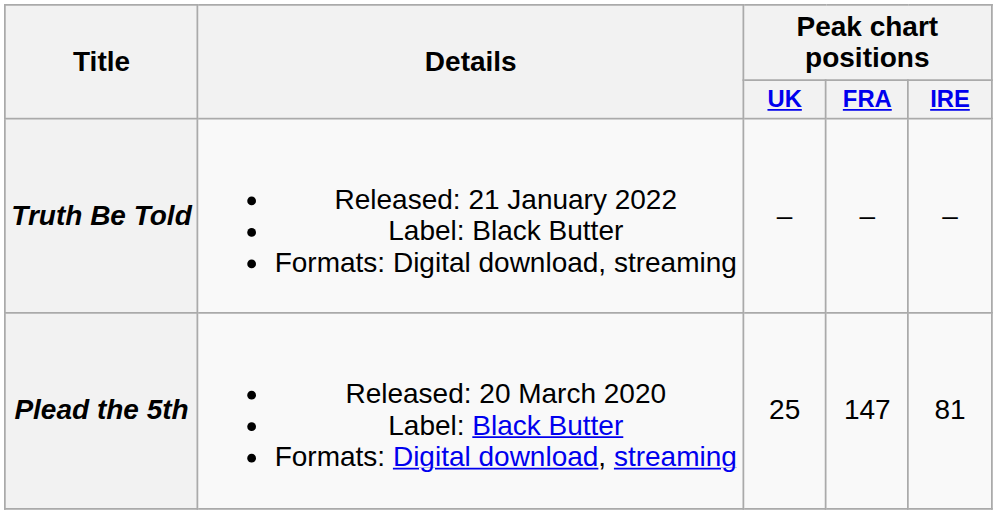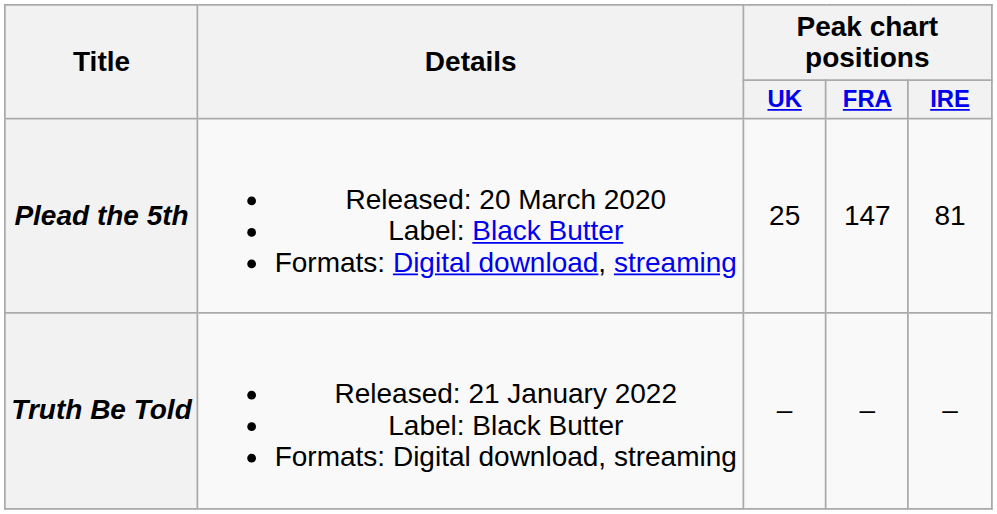rows swapped: Plead the 5th <-> Truth Be Told
